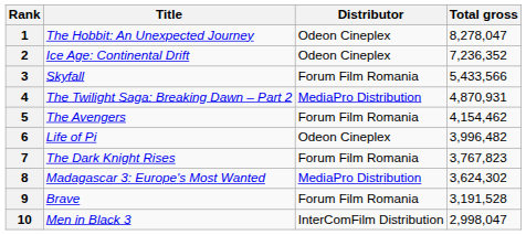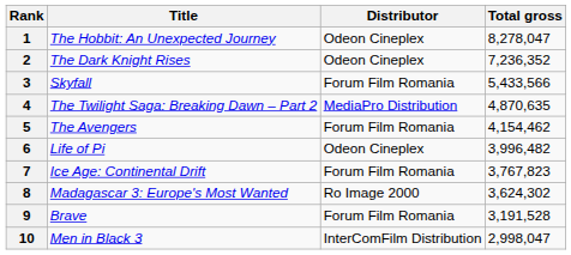2 | Title: Ice Age: Continental Drift -> The Dark Knight Rises
4 | Total gross: 4,870,931 -> 4,870,635
7 | Title: The Dark Knight Rises -> Ice Age: Continental Drift
8 | Distributor: MediaPro Distribution -> Ro Image 2000
